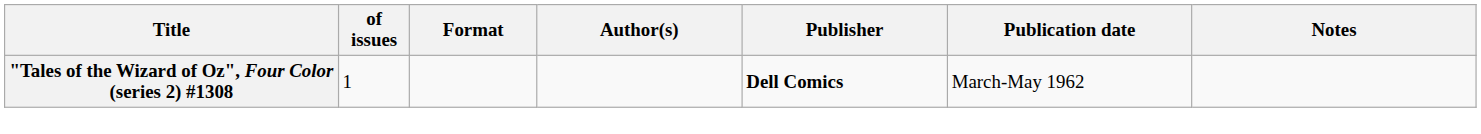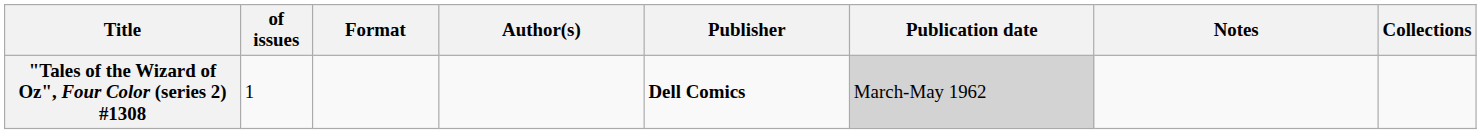+ column: Collections
"Tales of the Wizard of Oz", Four Color (series 2) #1308 | Publication date: no background -> lightgrey background
